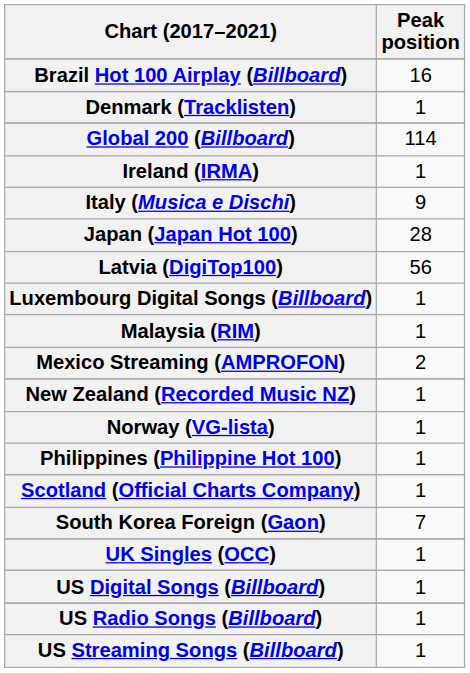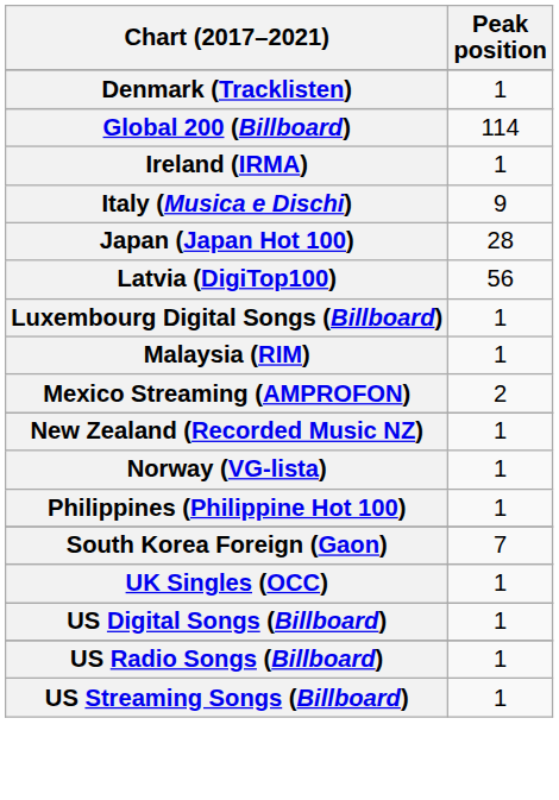- row: Brazil Hot 100 Airplay (Billboard) | 16
- row: Scotland (Official Charts Company) | 1
